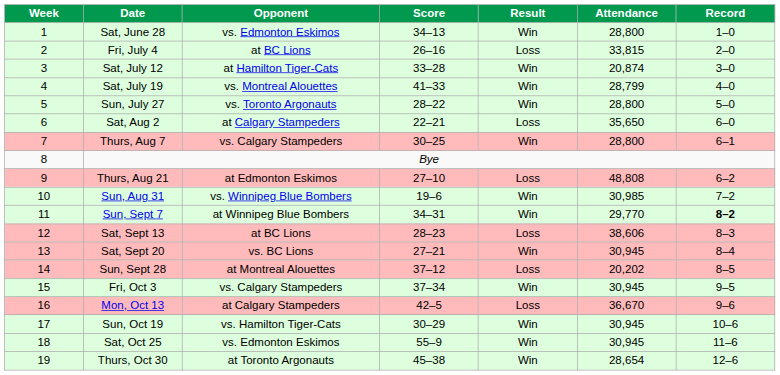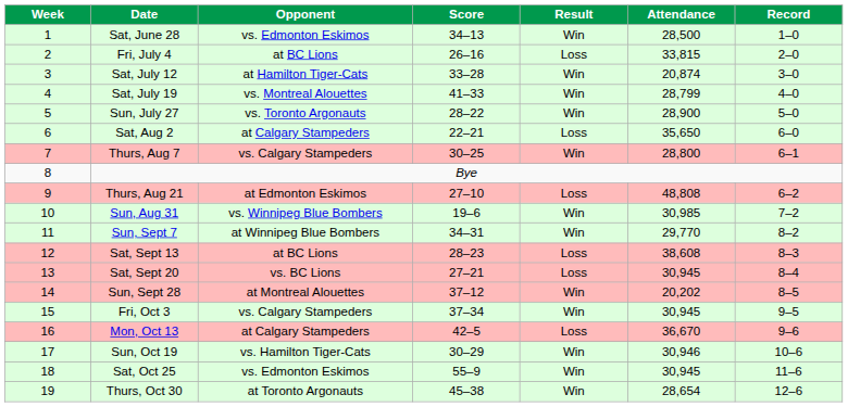Sat, June 28 | Attendance: 28,800 -> 28,500
Sun, July 27 | Attendance: 28,800 -> 28,900
Sun, Sept 7 | Record: bold -> normal
Sat, Sept 13 | Attendance: 38,606 -> 38,608
Sat, Sept 20 | Result: Win -> Loss
Sun, Sept 28 | Result: Loss -> Win
Sun, Oct 19 | Attendance: 30,945 -> 30,946
